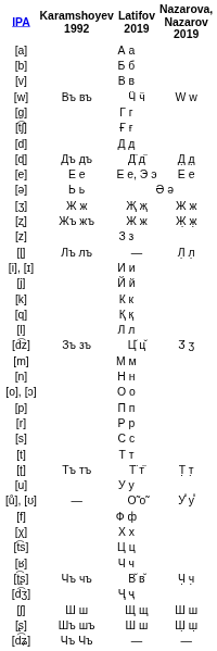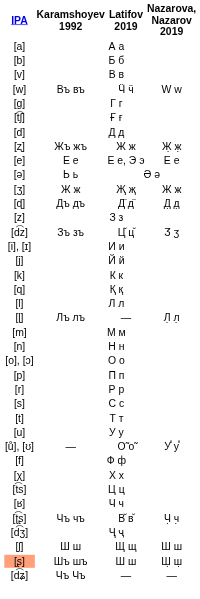rows swapped: Дъ дъ <-> Жъ жъ
rows swapped: Зъ зъ <-> Лъ лъ
- row: [ʈ] | Тъ тъ | Т̈ т̈ | Т̣ т̣
Шъ шъ | IPA: no background -> lightsalmon background
